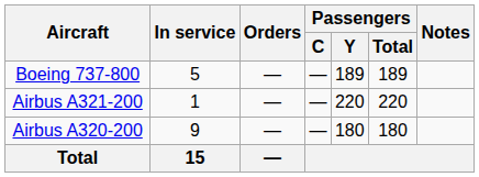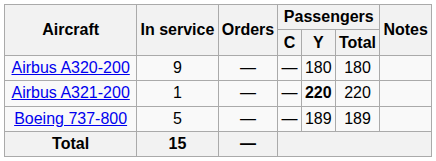rows swapped: Airbus A320-200 <-> Boeing 737-800
Airbus A321-200 | Passengers / Y: normal -> bold
